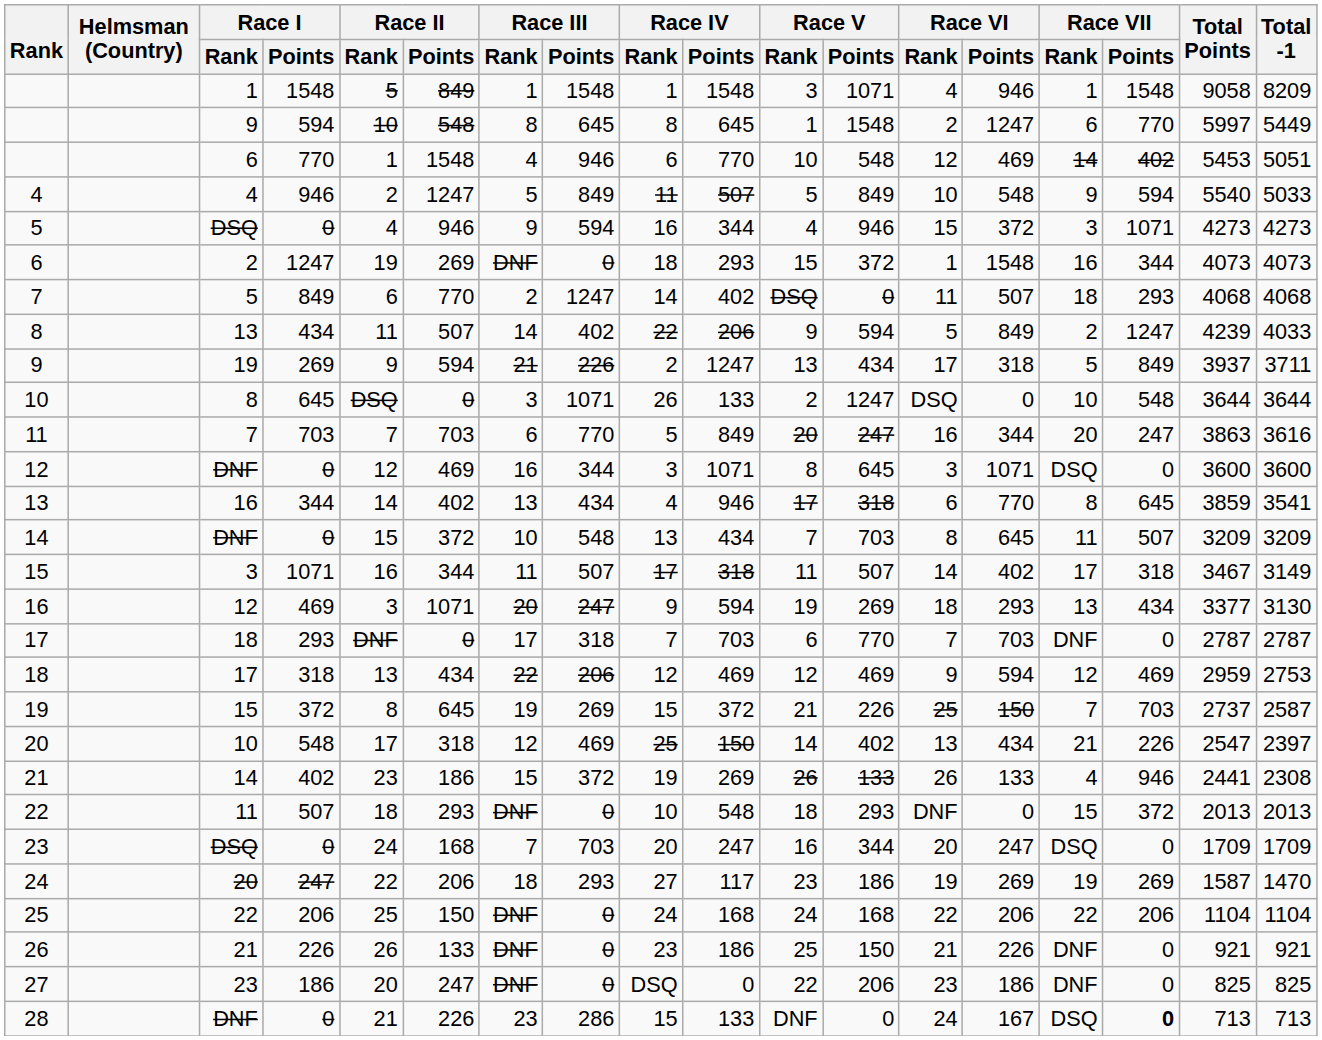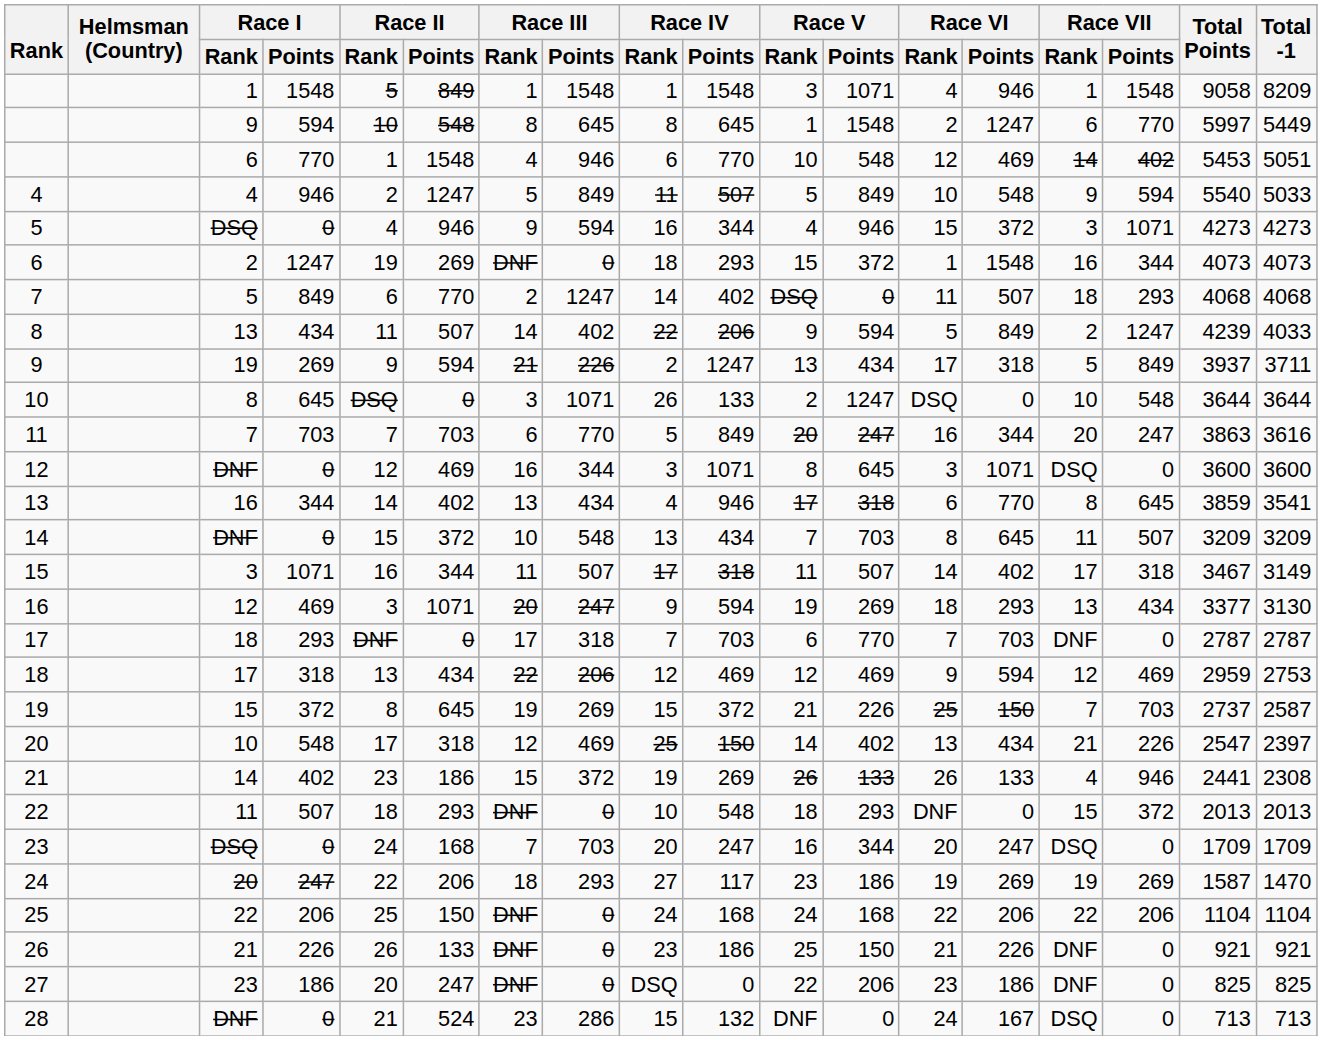28 | Race II / Points: 226 -> 524
28 | Race IV / Points: 133 -> 132
28 | Race VII / Points: bold -> normal
